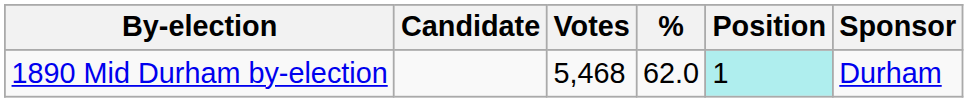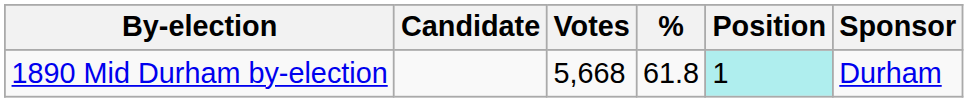1890 Mid Durham by-election | Votes: 5,468 -> 5,668
1890 Mid Durham by-election | %: 62.0 -> 61.8
